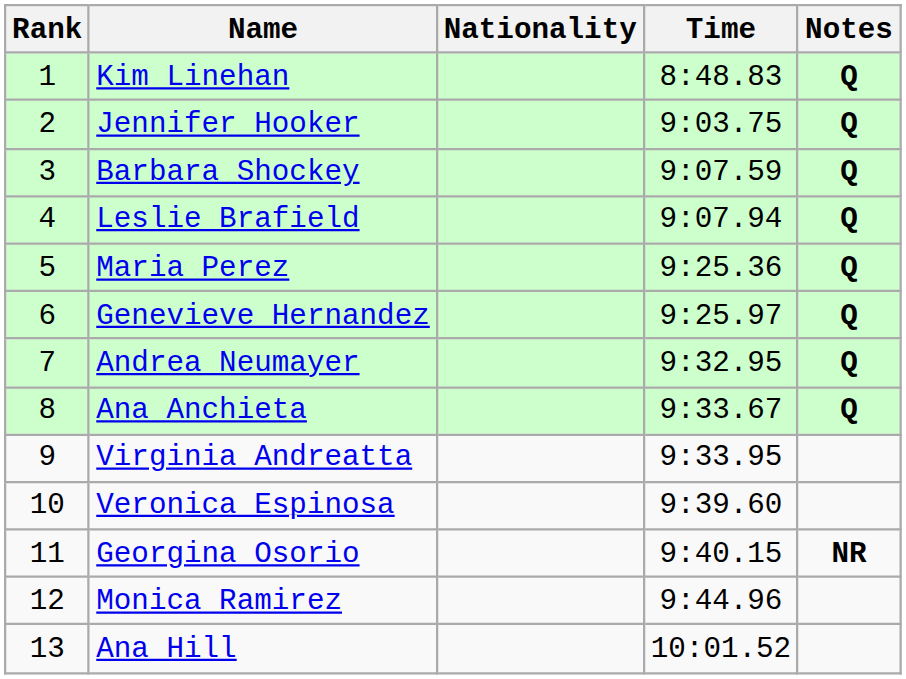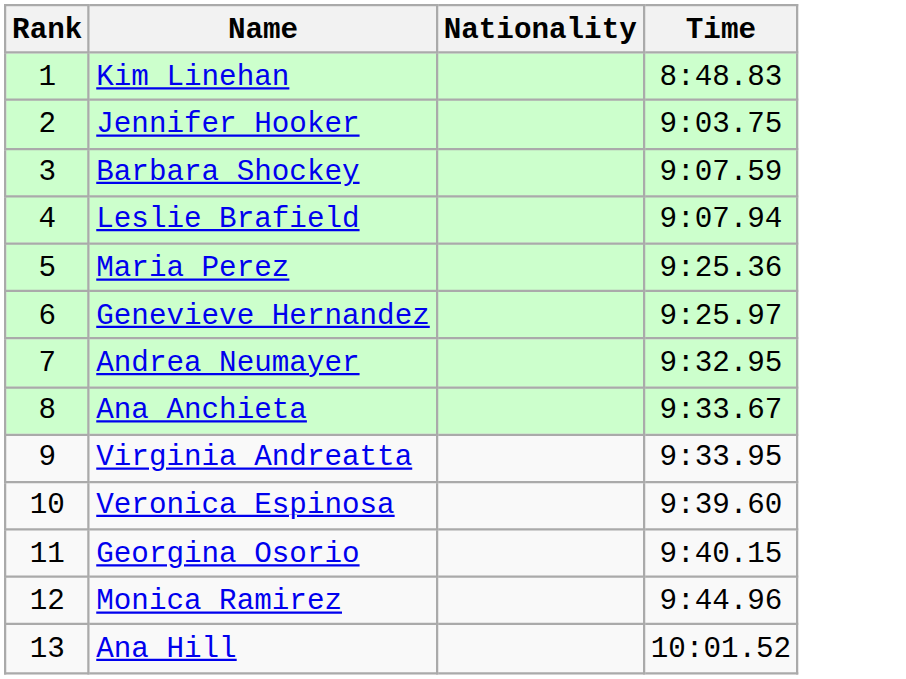- column: Notes | Q | Q | Q | Q | Q | Q | Q | Q | NR
